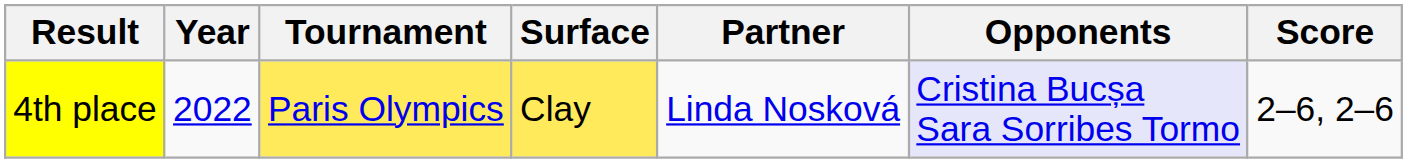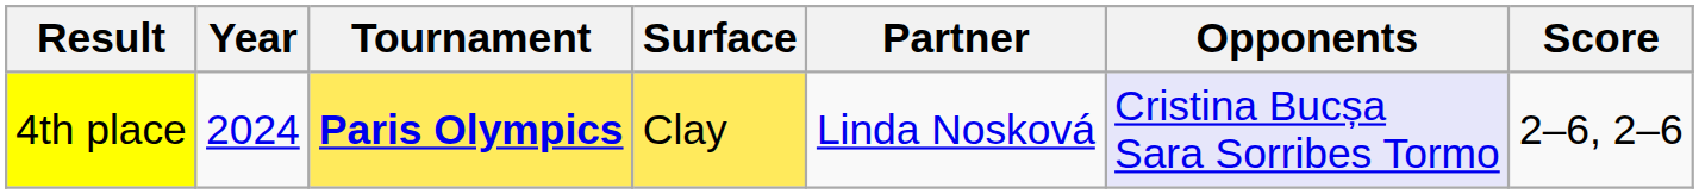4th place | Year: 2022 -> 2024
4th place | Tournament: normal -> bold
